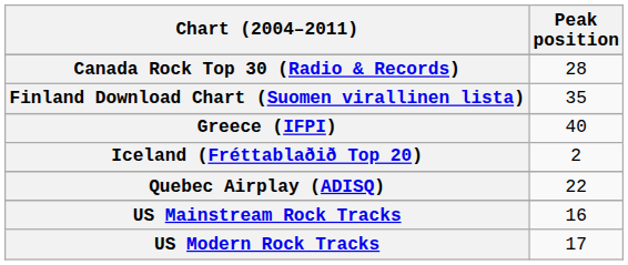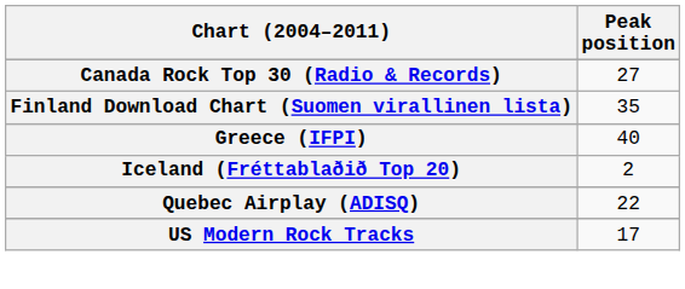Canada Rock Top 30 (Radio & Records) | Peak position: 28 -> 27
- row: US Mainstream Rock Tracks | 16
